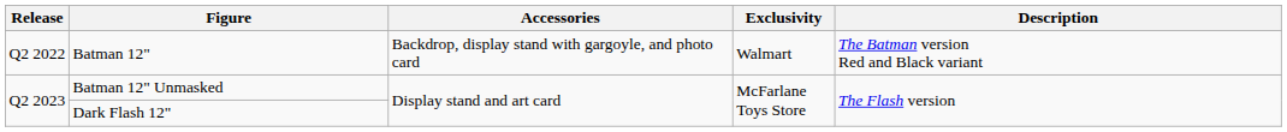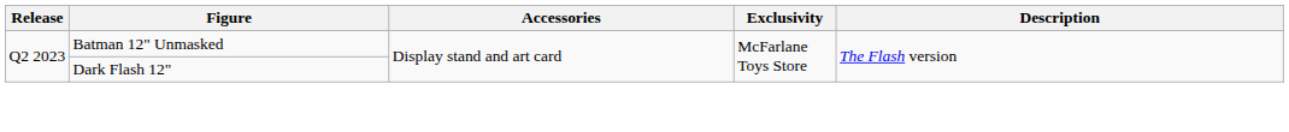- row: Q2 2022 | Batman 12" | Backdrop, display stand with gargoyle, and photo card | Walmart | The Batman version Red and Black variant
